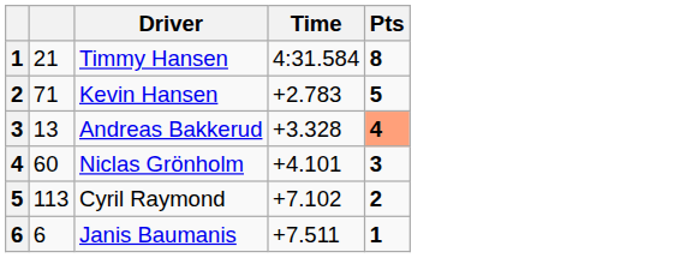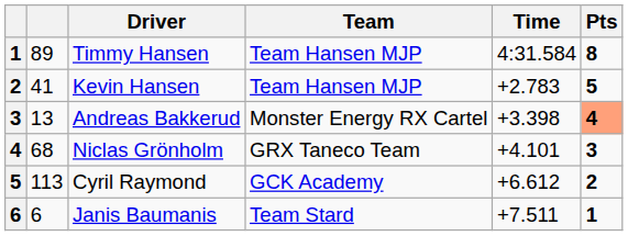+ column: Team | Team Hansen MJP | Team Hansen MJP | Monster Energy RX Cartel | GRX Taneco Team | GCK Academy | Team Stard
Timmy Hansen | column 2: 21 -> 89
Kevin Hansen | column 2: 71 -> 41
Andreas Bakkerud | Time: +3.328 -> +3.398
Niclas Grönholm | column 2: 60 -> 68
Cyril Raymond | Time: +7.102 -> +6.612
